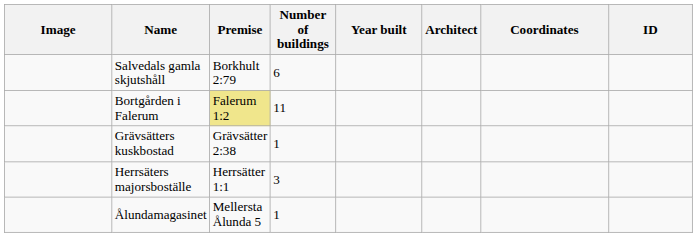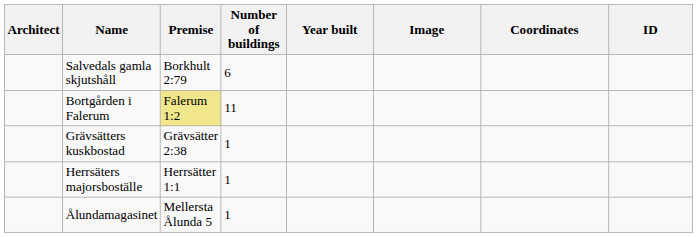columns swapped: Image <-> Architect
Herrsäters majorsboställe | Number of buildings: 3 -> 1
